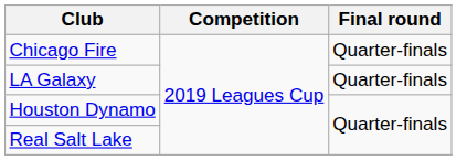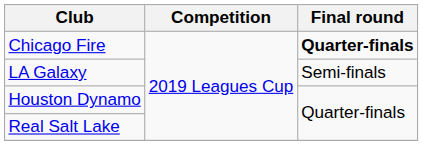Chicago Fire | Final round: normal -> bold
LA Galaxy | Final round: Quarter-finals -> Semi-finals
